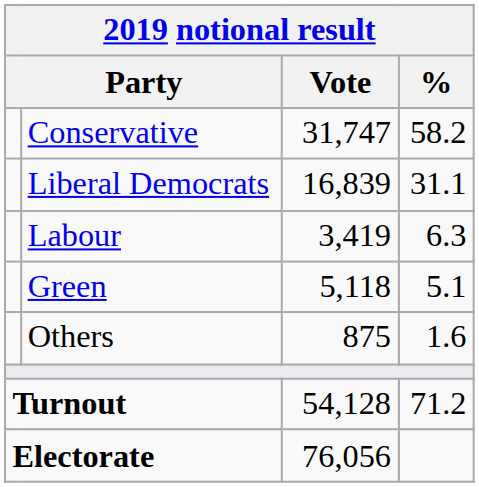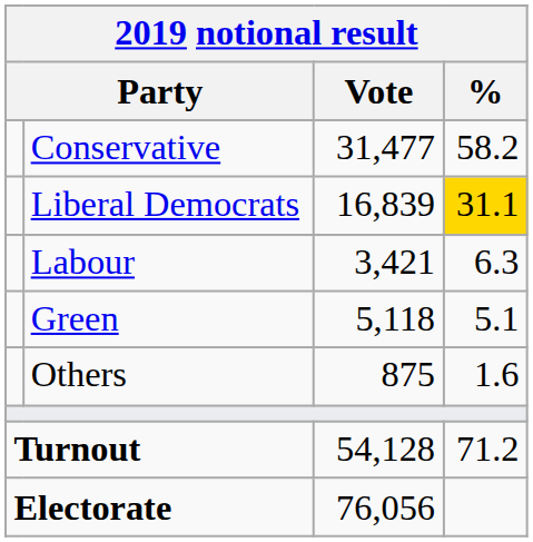Conservative | Vote: 31,747 -> 31,477
Liberal Democrats | %: no background -> gold background
Labour | Vote: 3,419 -> 3,421
